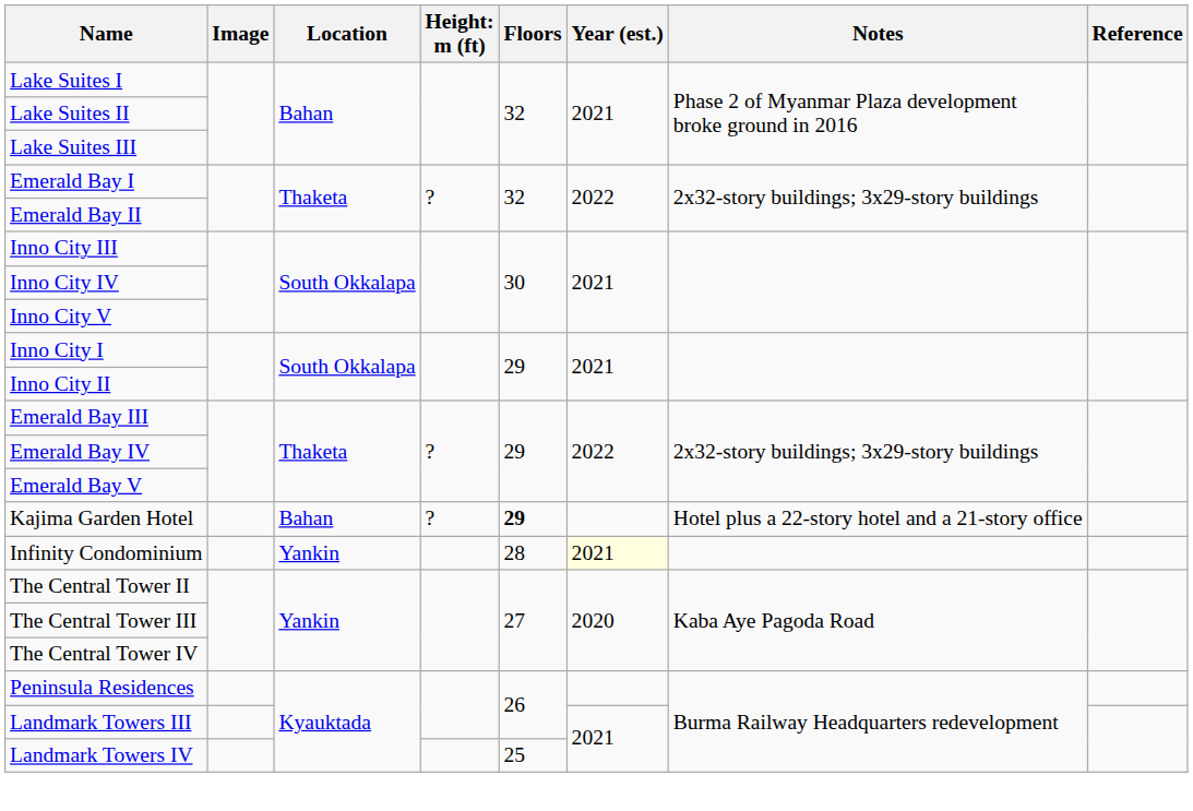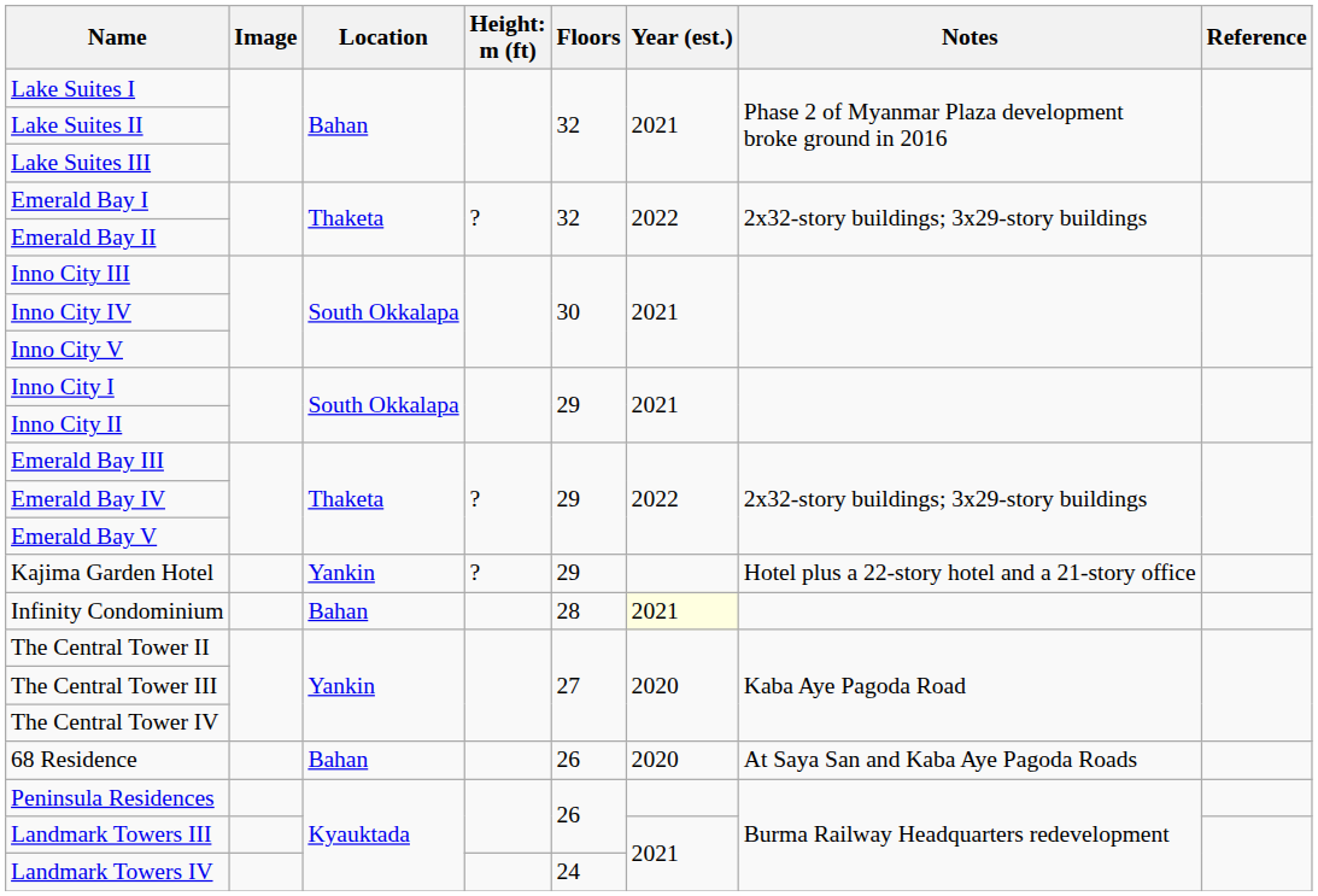Kajima Garden Hotel | Location: Bahan -> Yankin
Kajima Garden Hotel | Floors: bold -> normal
Infinity Condominium | Location: Yankin -> Bahan
+ row: 68 Residence | Bahan | 26 | 2020 | At Saya San and Kaba Aye Pagoda Roads
Landmark Towers IV | Floors: 25 -> 24
